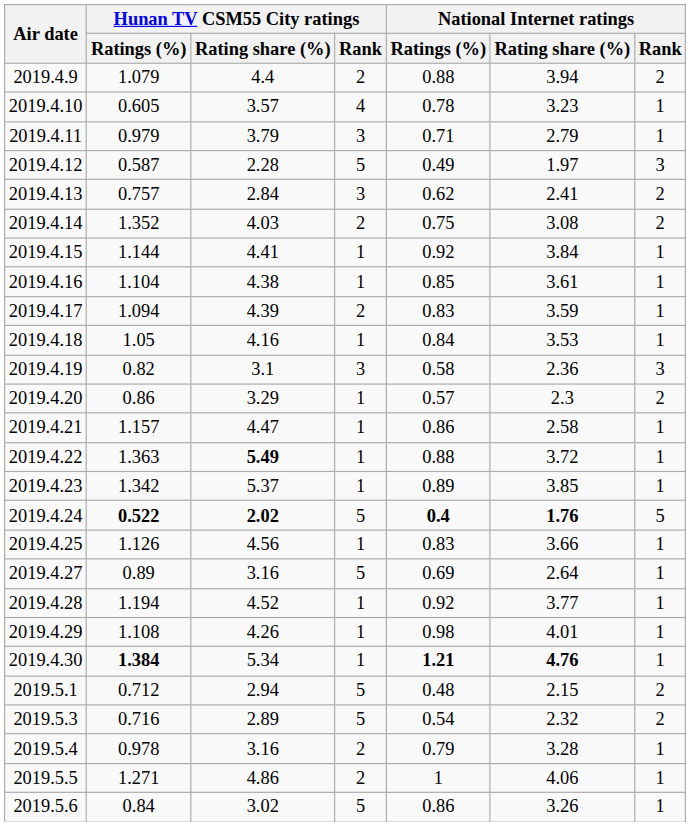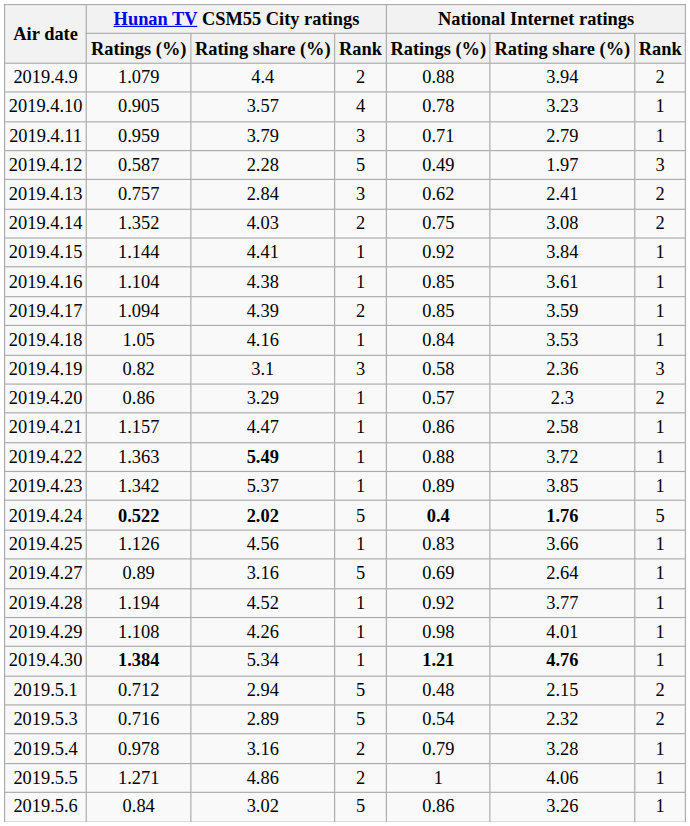2019.4.10 | Hunan TV CSM55 City ratings / Ratings (%): 0.605 -> 0.905
2019.4.11 | Hunan TV CSM55 City ratings / Ratings (%): 0.979 -> 0.959
2019.4.17 | National Internet ratings / Ratings (%): 0.83 -> 0.85
